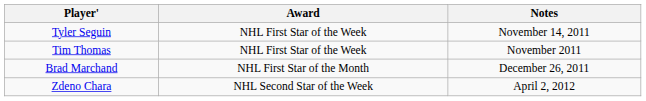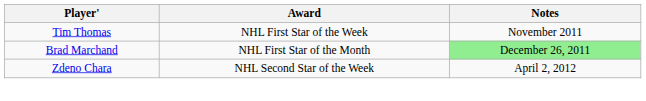- row: Tyler Seguin | NHL First Star of the Week | November 14, 2011
Brad Marchand | Notes: no background -> lightgreen background
